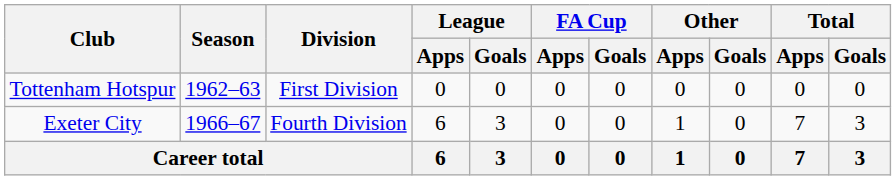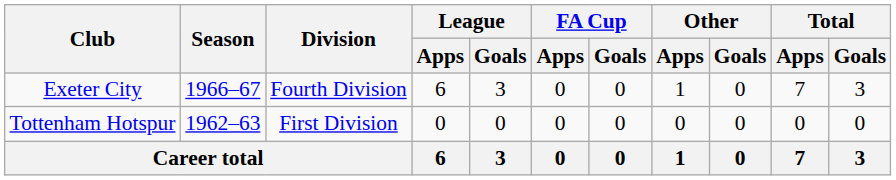rows swapped: Tottenham Hotspur <-> Exeter City
